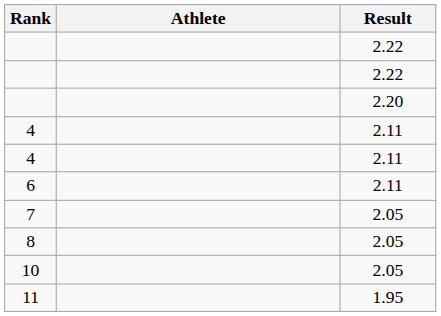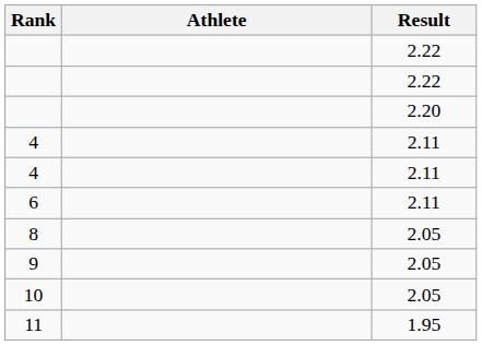- row: 7 | 2.05
+ row: 9 | 2.05
